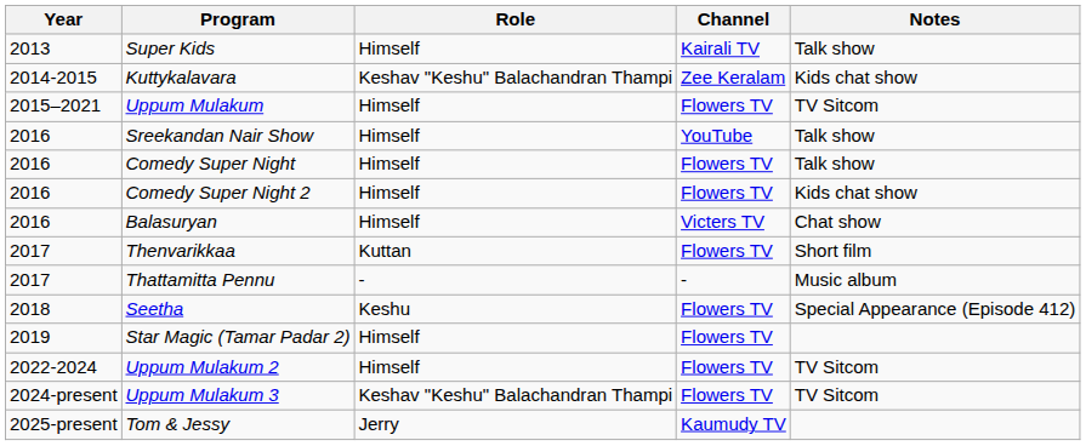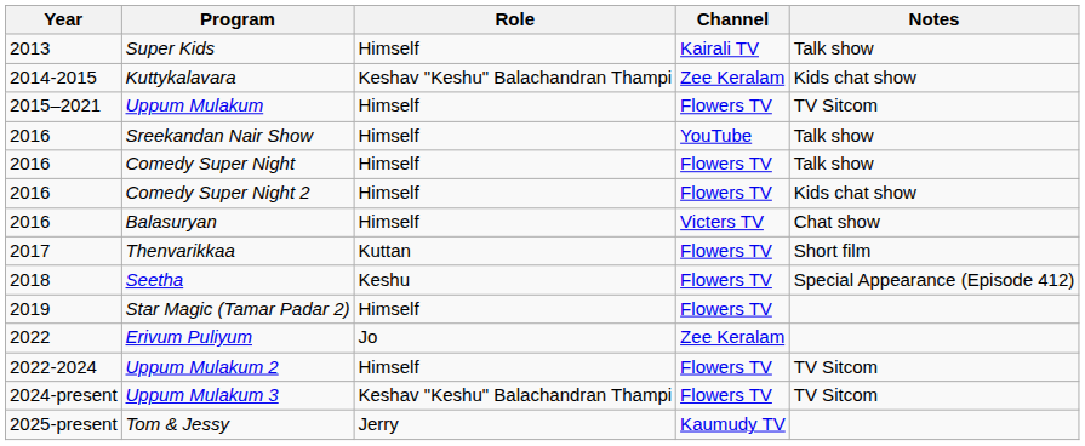- row: 2017 | Thattamitta Pennu | - | - | Music album
+ row: 2022 | Erivum Puliyum | Jo | Zee Keralam
